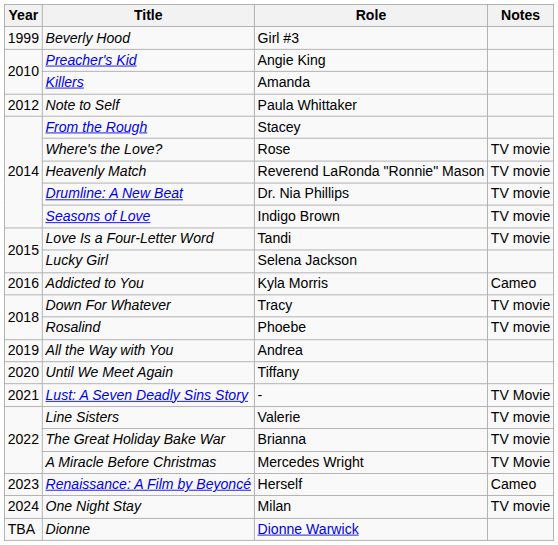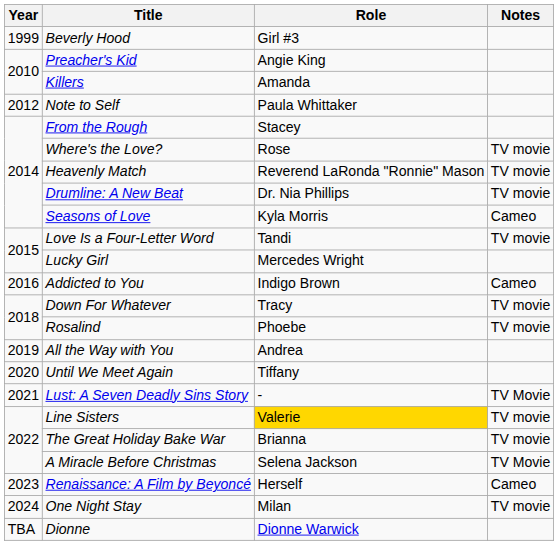Seasons of Love | Role: Indigo Brown -> Kyla Morris
Seasons of Love | Notes: TV movie -> Cameo
Lucky Girl | Role: Selena Jackson -> Mercedes Wright
Addicted to You | Role: Kyla Morris -> Indigo Brown
Line Sisters | Role: no background -> gold background
A Miracle Before Christmas | Role: Mercedes Wright -> Selena Jackson
